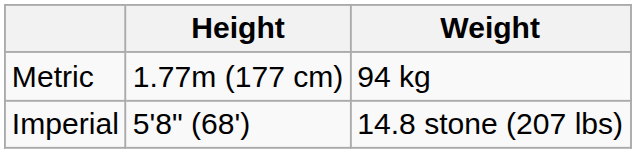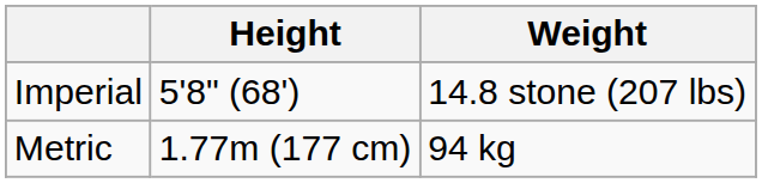rows swapped: Imperial <-> Metric
